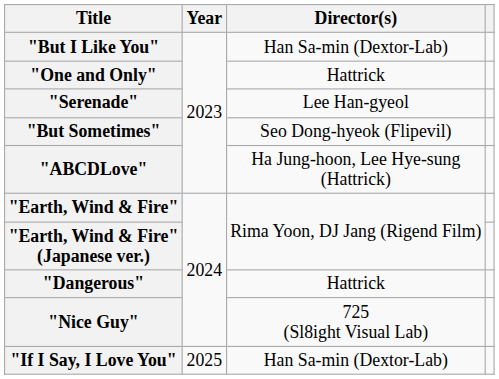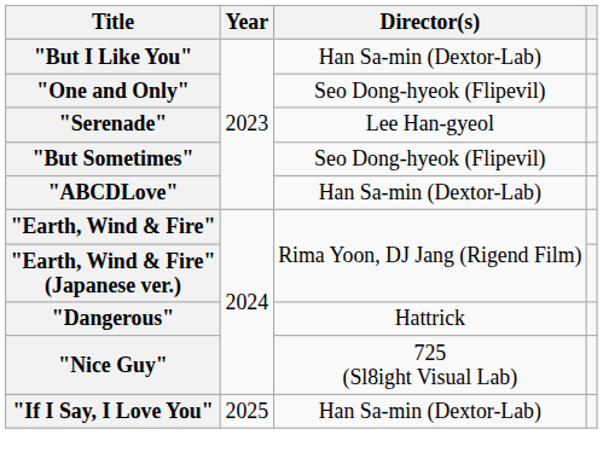"One and Only" | Director(s): Hattrick -> Seo Dong-hyeok (Flipevil)
"ABCDLove" | Director(s): Ha Jung-hoon, Lee Hye-sung (Hattrick) -> Han Sa-min (Dextor-Lab)
